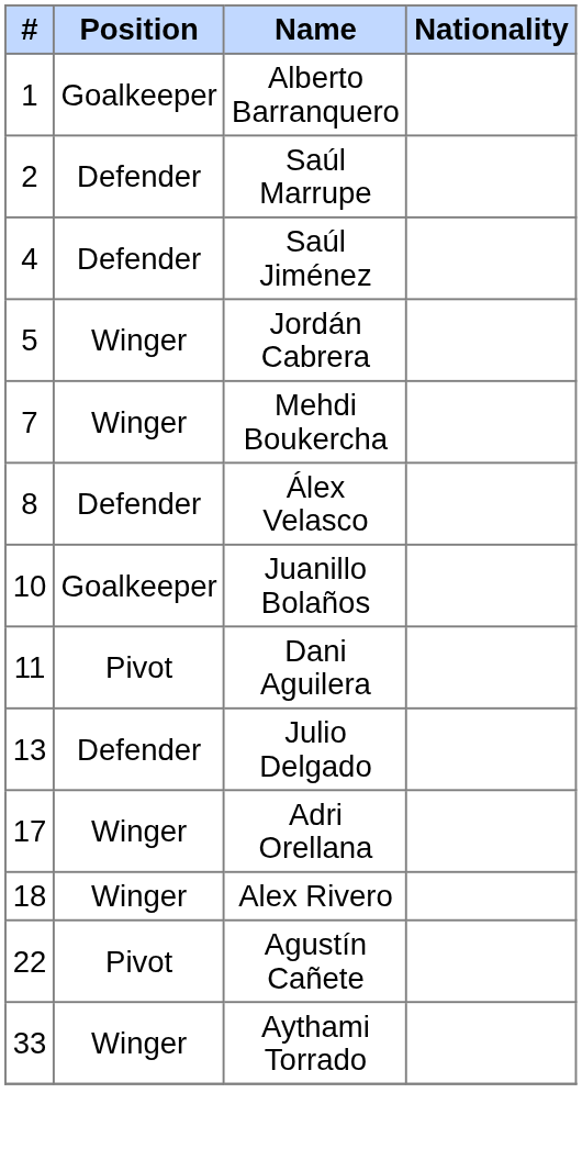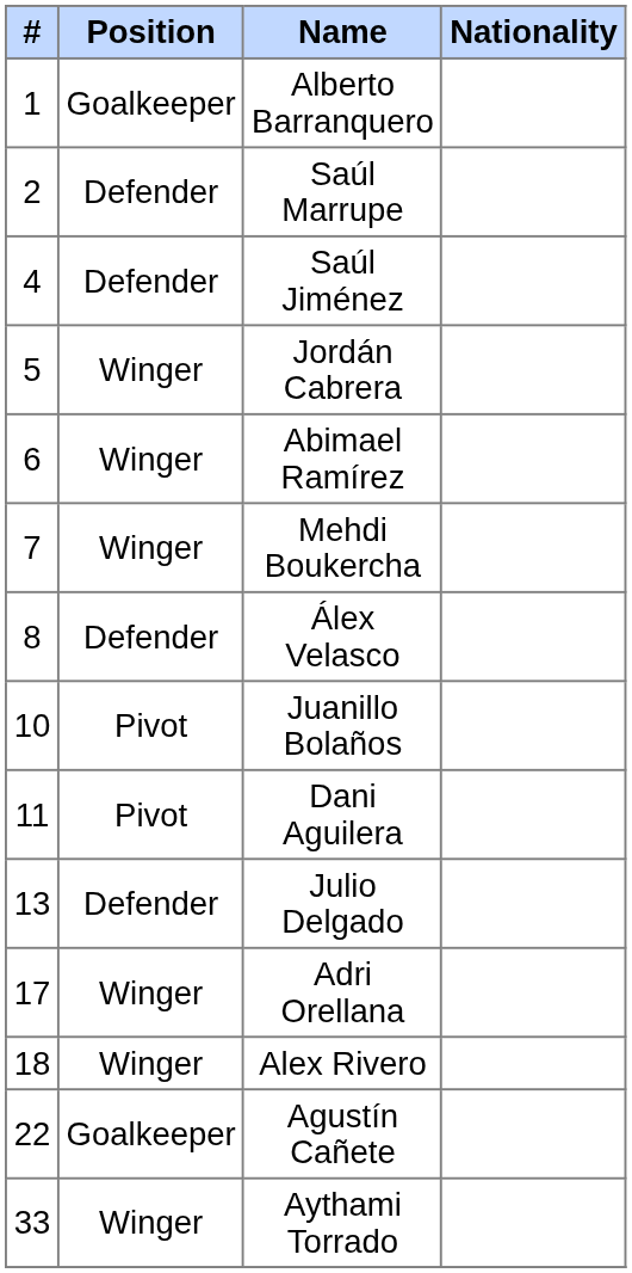+ row: 6 | Winger | Abimael Ramírez
Juanillo Bolaños | Position: Goalkeeper -> Pivot
Agustín Cañete | Position: Pivot -> Goalkeeper
